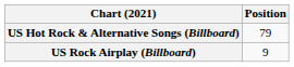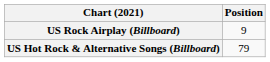rows swapped: US Hot Rock & Alternative Songs (Billboard) <-> US Rock Airplay (Billboard)
